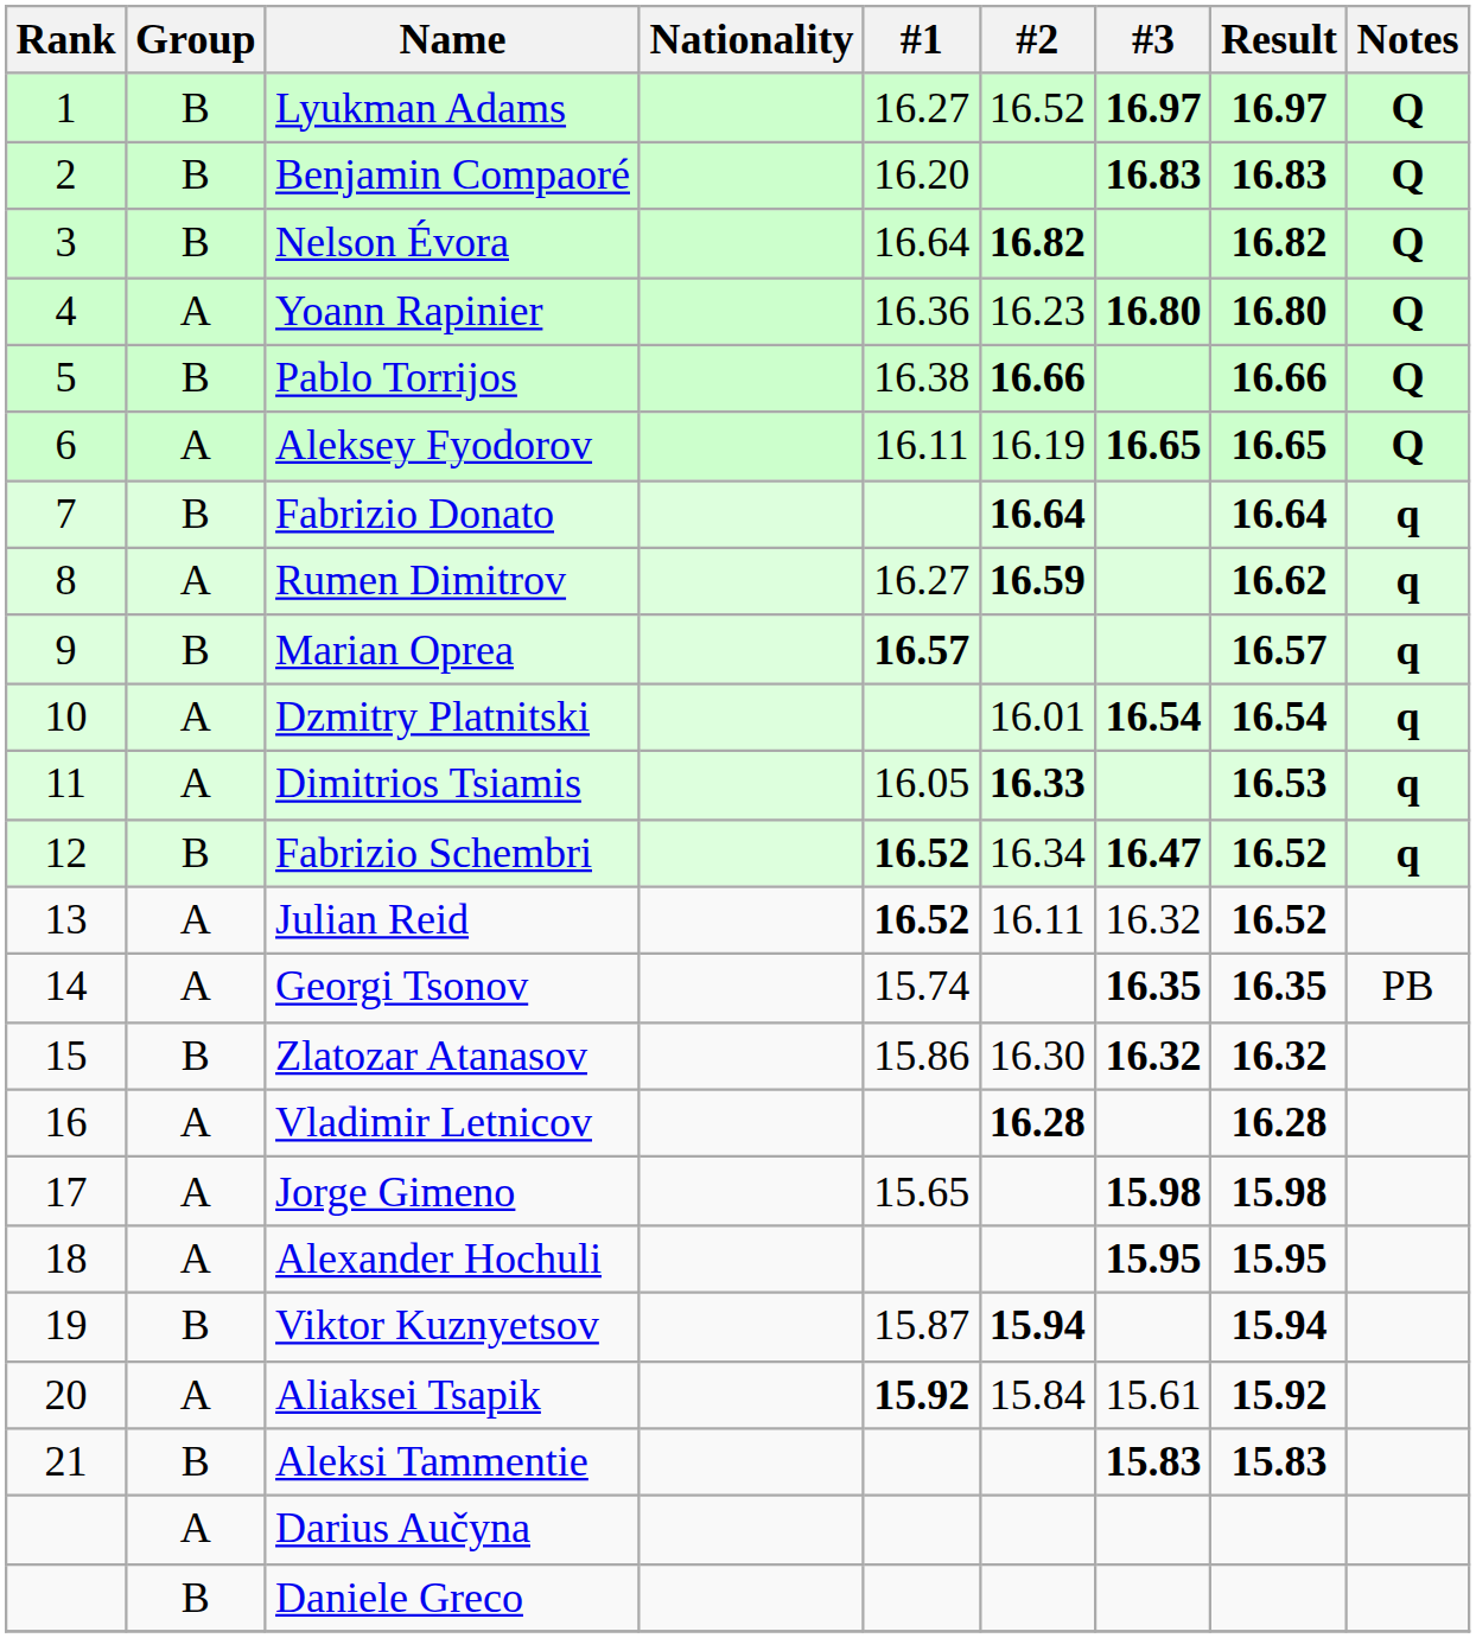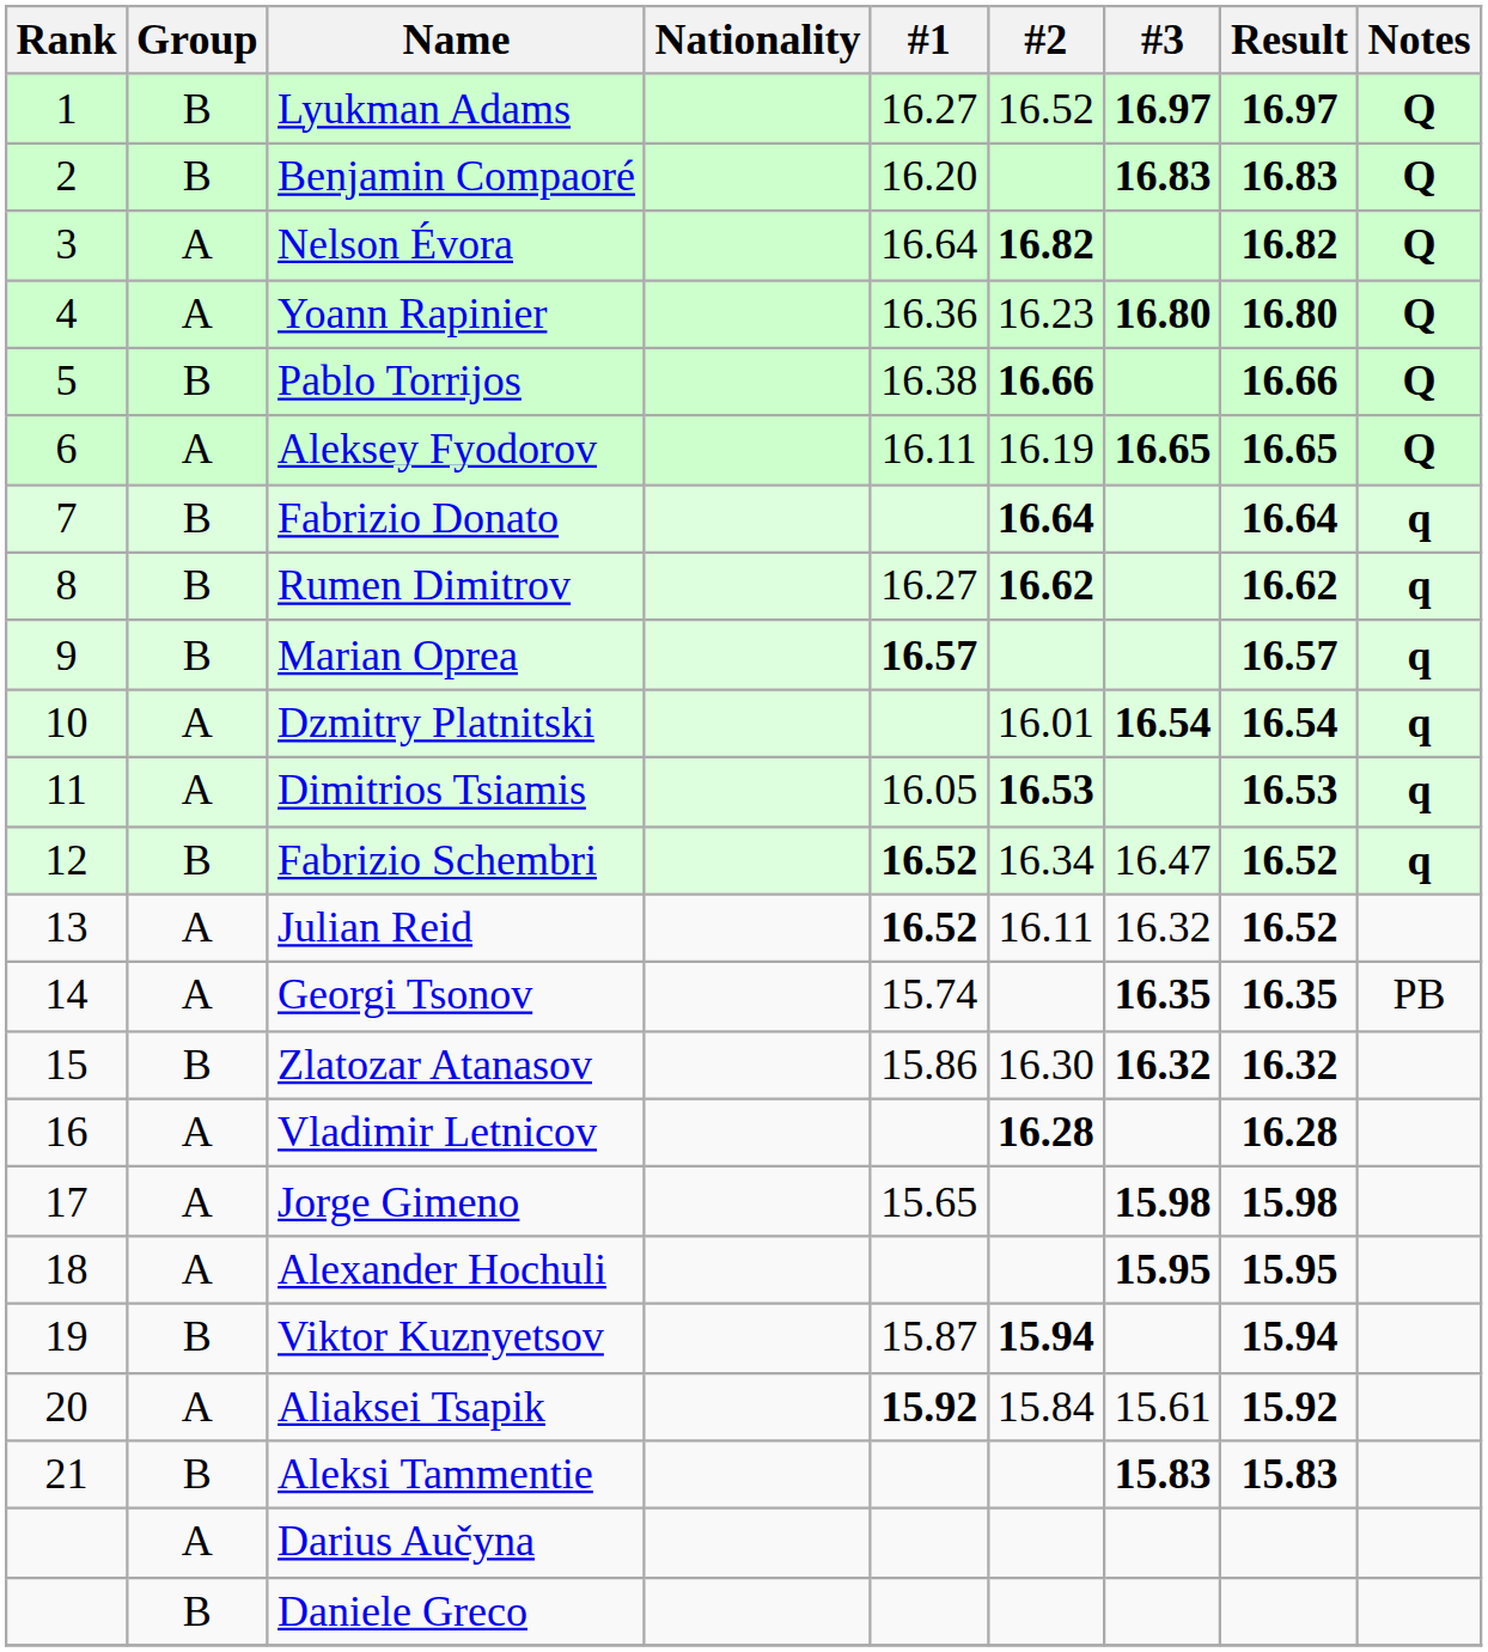Nelson Évora | Group: B -> A
Rumen Dimitrov | Group: A -> B
Rumen Dimitrov | #2: 16.59 -> 16.62
Dimitrios Tsiamis | #2: 16.33 -> 16.53
Fabrizio Schembri | #3: bold -> normal
